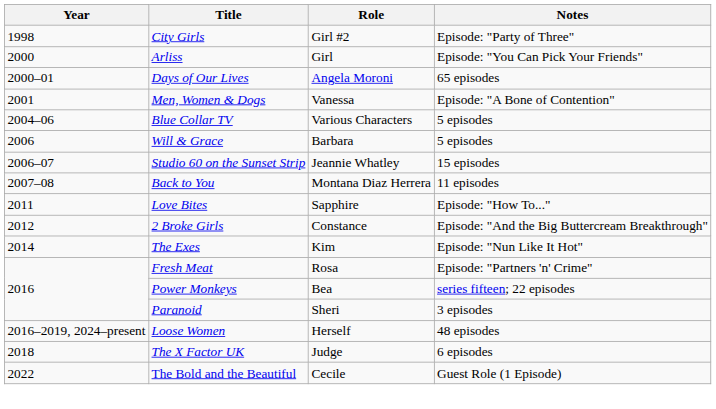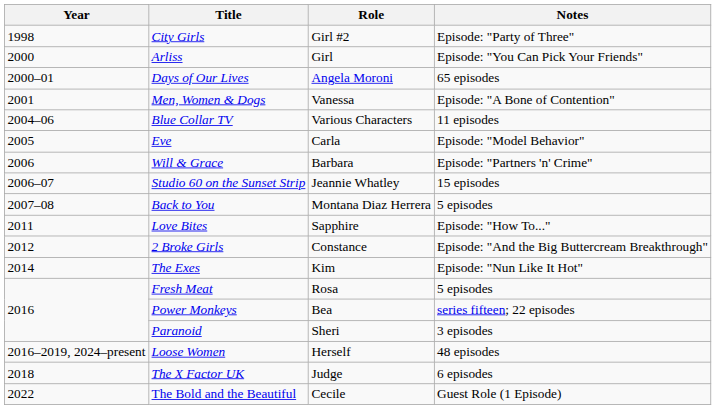Blue Collar TV | Notes: 5 episodes -> 11 episodes
+ row: 2005 | Eve | Carla | Episode: "Model Behavior"
Will & Grace | Notes: 5 episodes -> Episode: "Partners 'n' Crime"
Back to You | Notes: 11 episodes -> 5 episodes
Fresh Meat | Notes: Episode: "Partners 'n' Crime" -> 5 episodes
